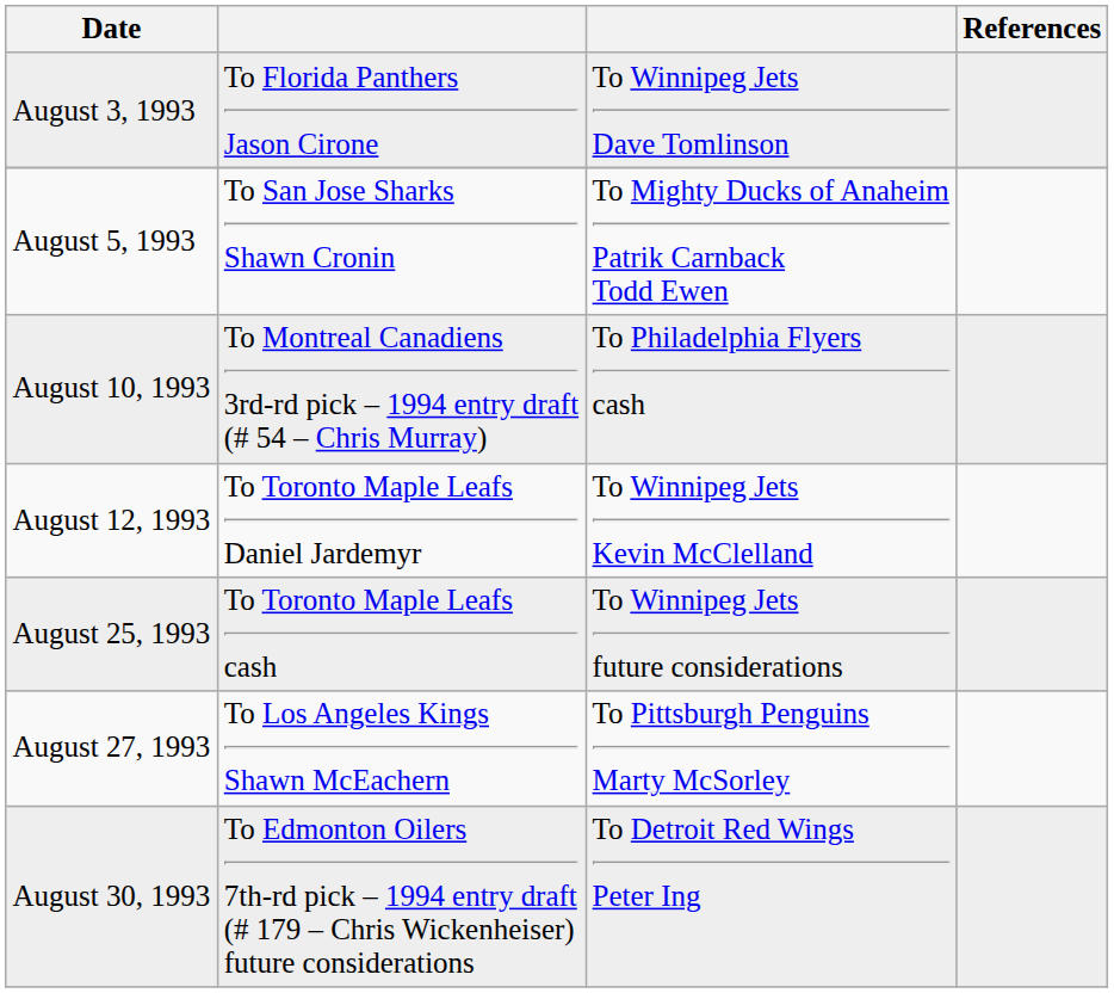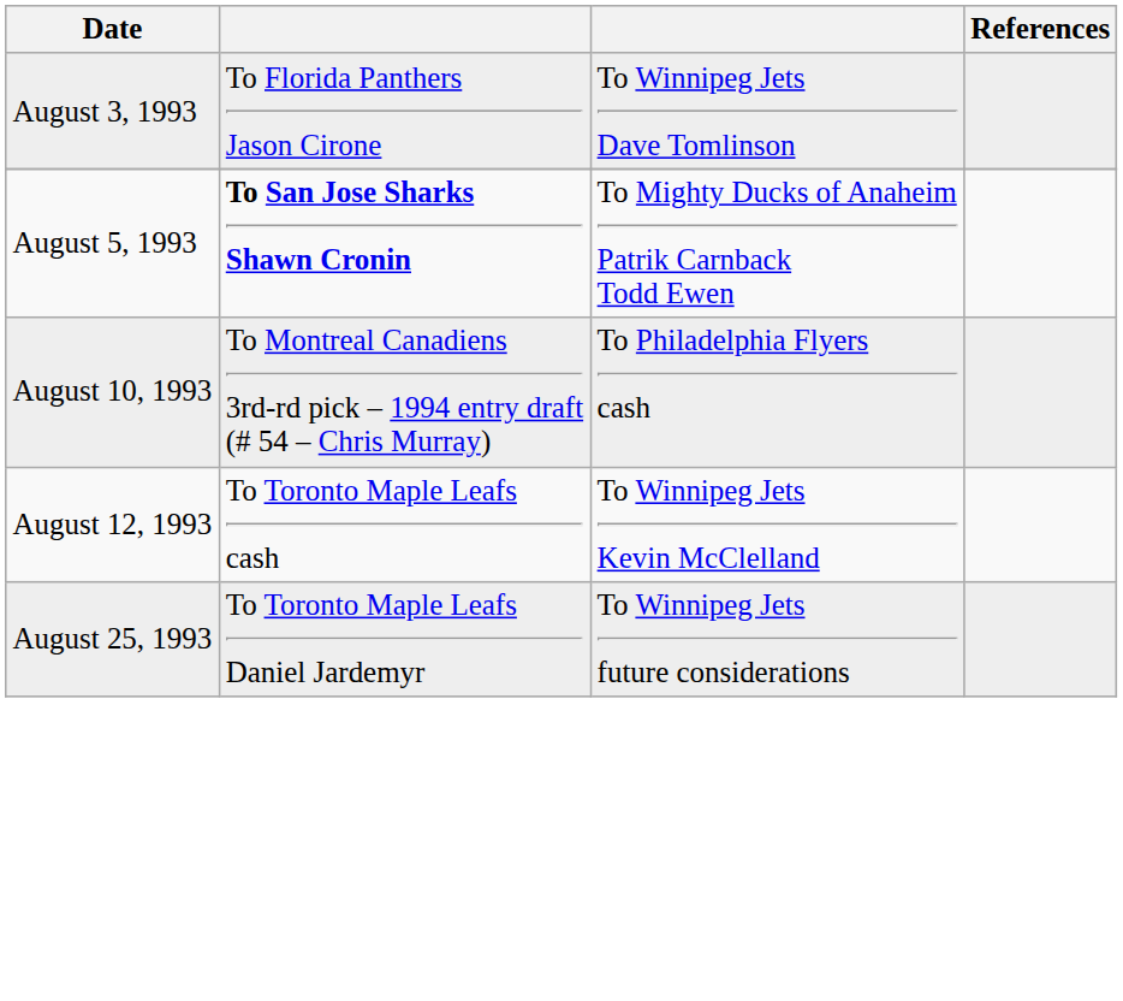August 5, 1993 | column 2: normal -> bold
August 12, 1993 | column 2: To Toronto Maple Leafs Daniel Jardemyr -> To Toronto Maple Leafs cash
August 25, 1993 | column 2: To Toronto Maple Leafs cash -> To Toronto Maple Leafs Daniel Jardemyr
- row: August 27, 1993 | To Los Angeles Kings Shawn McEachern | To Pittsburgh Penguins Marty McSorley
- row: August 30, 1993 | To Edmonton Oilers 7th-rd pick – 1994 entry draft (# 179 – Chris Wickenheiser) future considerations | To Detroit Red Wings Peter Ing
